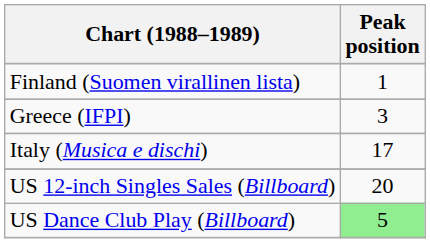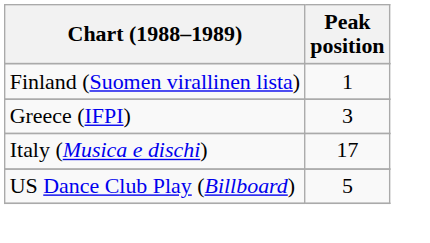- row: US 12-inch Singles Sales (Billboard) | 20
US Dance Club Play (Billboard) | Peak position: lightgreen background -> no background
